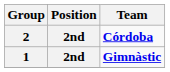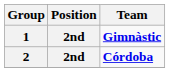rows swapped: 1 <-> 2
